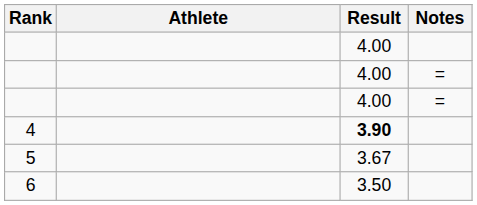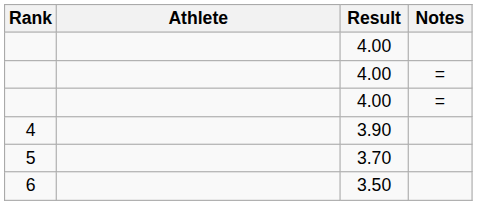4 | Result: bold -> normal
5 | Result: 3.67 -> 3.70
